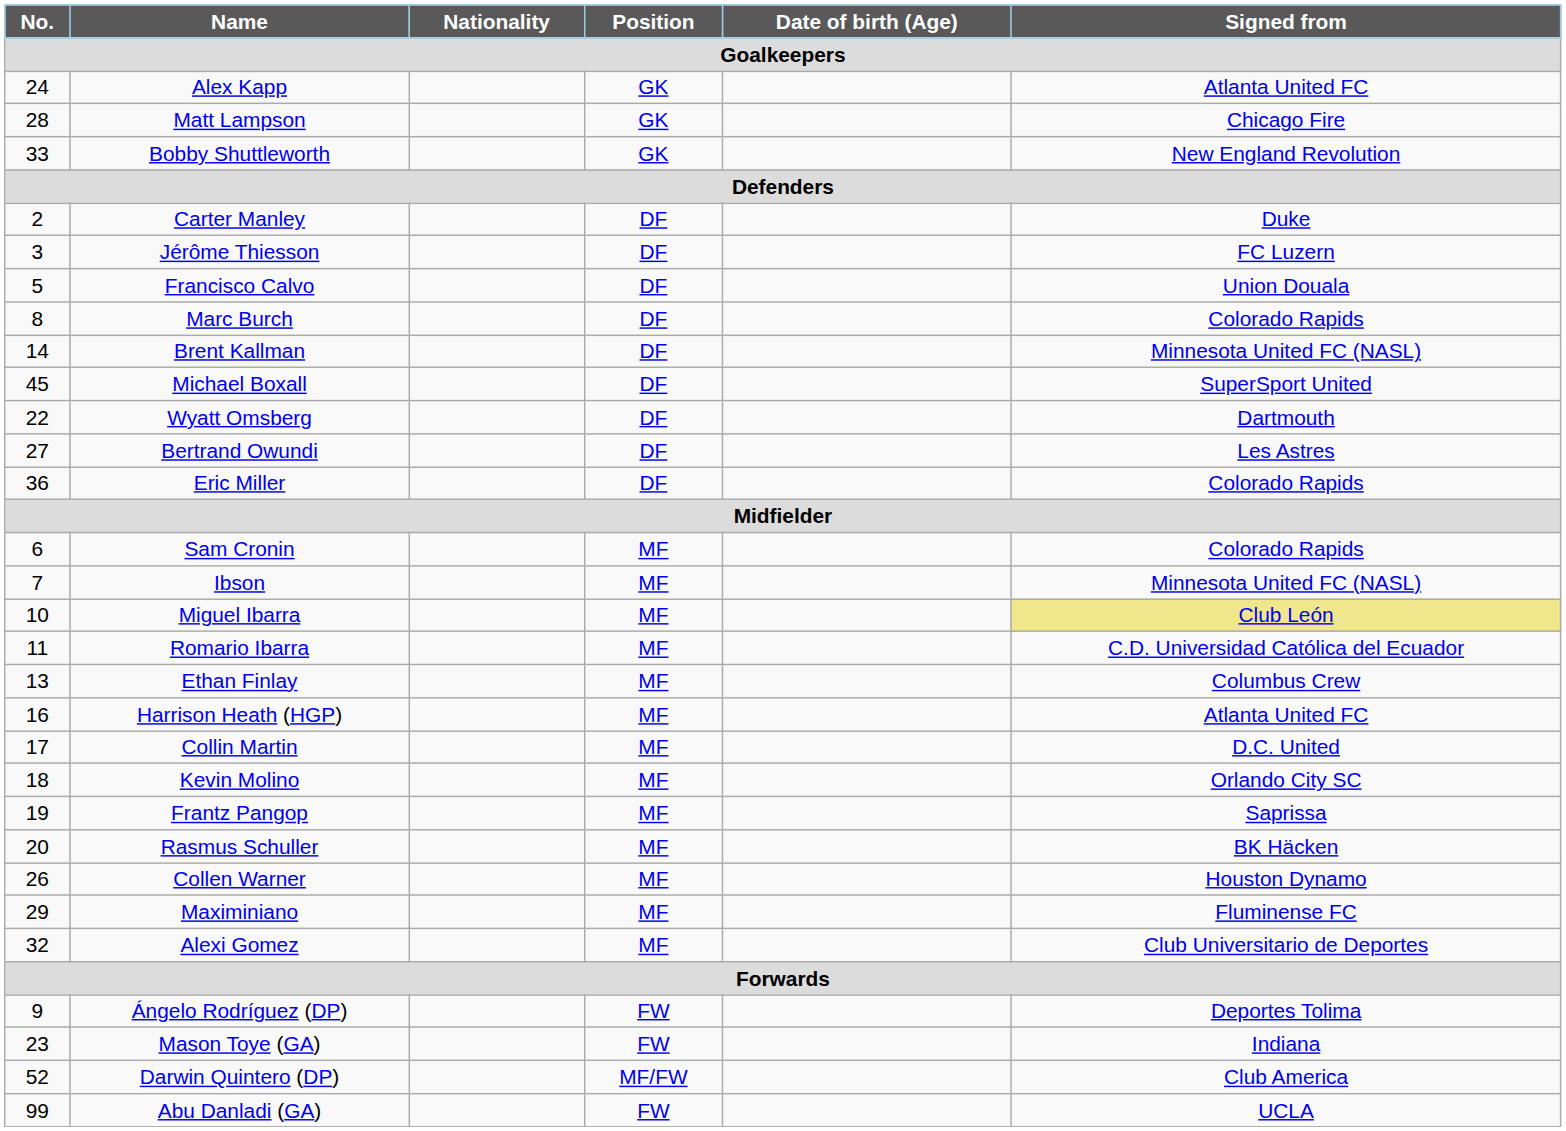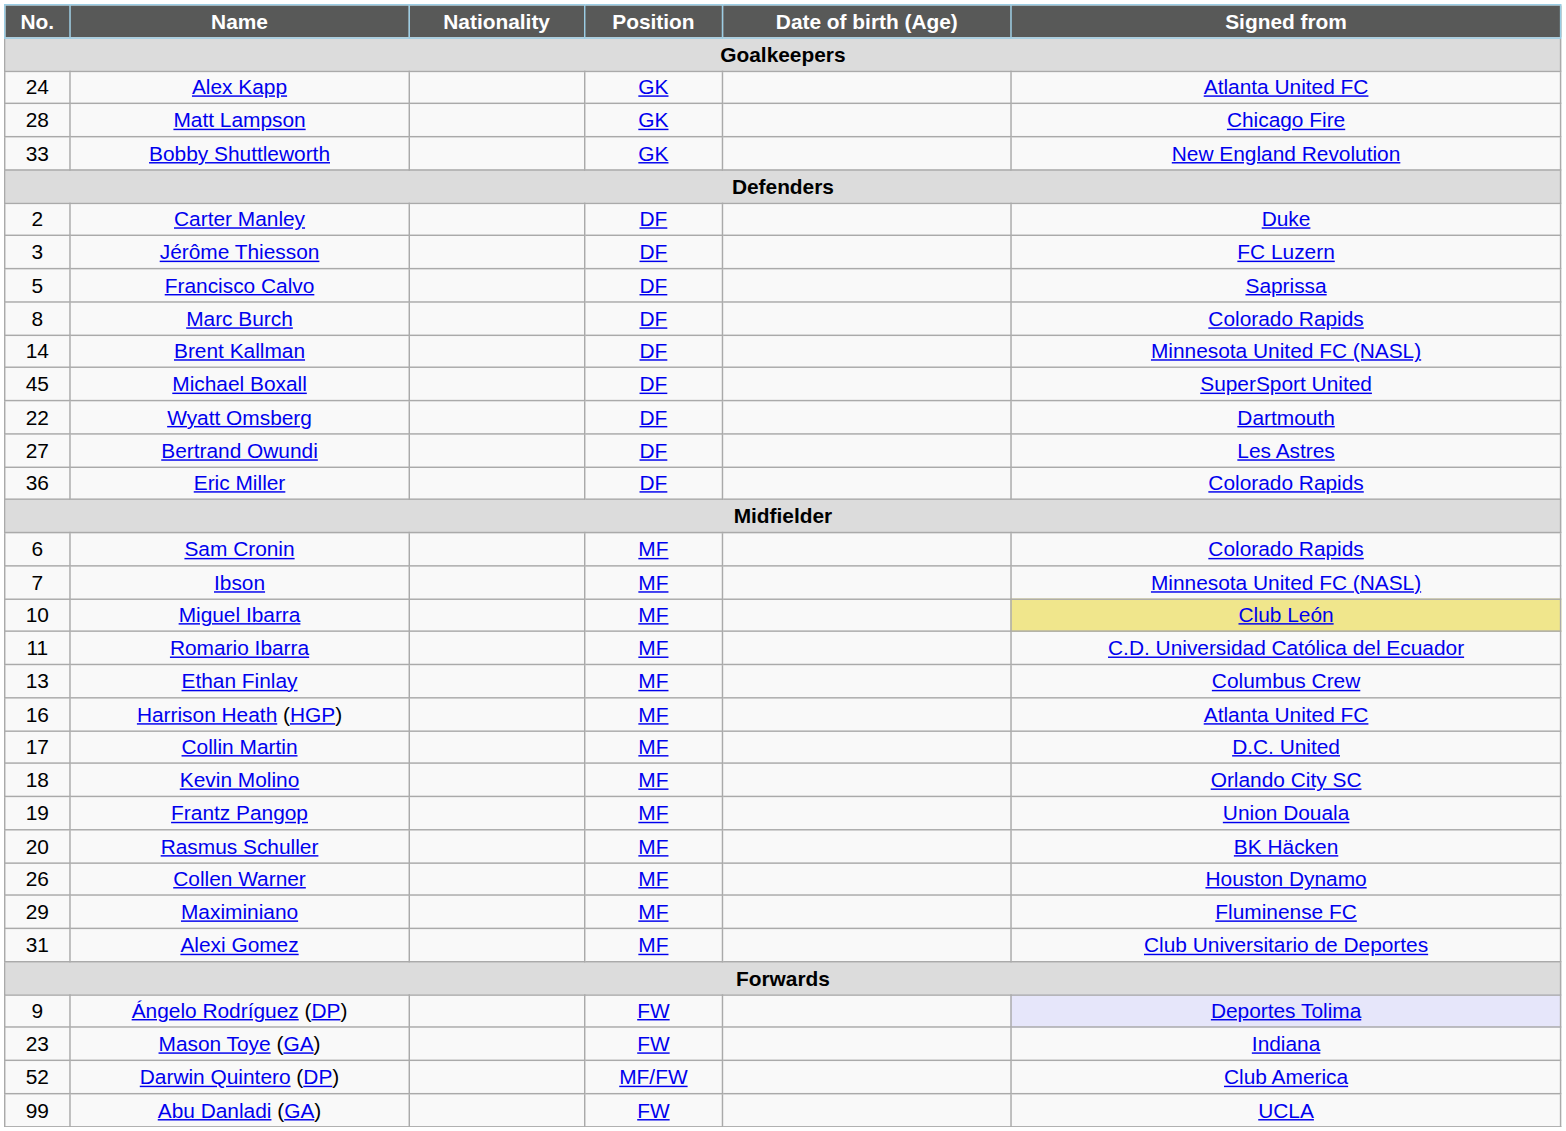Francisco Calvo | Signed from / Goalkeepers: Union Douala -> Saprissa
Frantz Pangop | Signed from / Goalkeepers: Saprissa -> Union Douala
Alexi Gomez | No. / Goalkeepers: 32 -> 31
Ángelo Rodríguez (DP) | Signed from / Goalkeepers: no background -> lavender background
